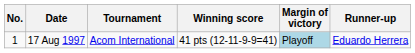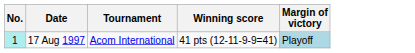- column: Runner-up | Eduardo Herrera
17 Aug 1997 | No.: no background -> paleturquoise background
